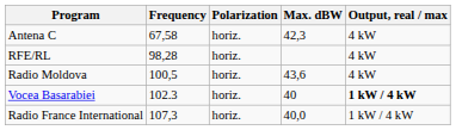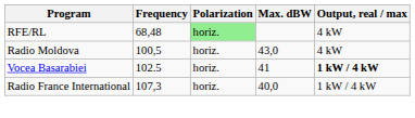- row: Antena C | 67,58 | horiz. | 42,3 | 4 kW
RFE/RL | Frequency: 98,28 -> 68,48
RFE/RL | Polarization: no background -> lightgreen background
Radio Moldova | Max. dBW: 43,6 -> 43,0
Vocea Basarabiei | Frequency: 102.3 -> 102.5
Vocea Basarabiei | Max. dBW: 40 -> 41
